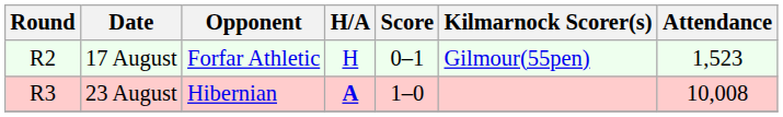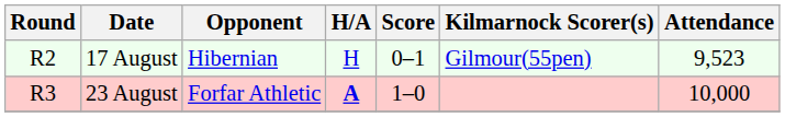17 August | Opponent: Forfar Athletic -> Hibernian
17 August | Attendance: 1,523 -> 9,523
23 August | Opponent: Hibernian -> Forfar Athletic
23 August | Attendance: 10,008 -> 10,000
